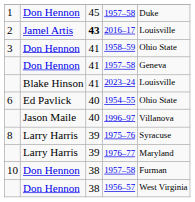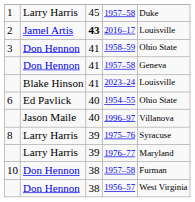1 / 1957–58 | column 2: Don Hennon -> Larry Harris
